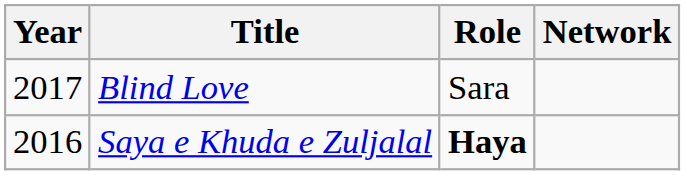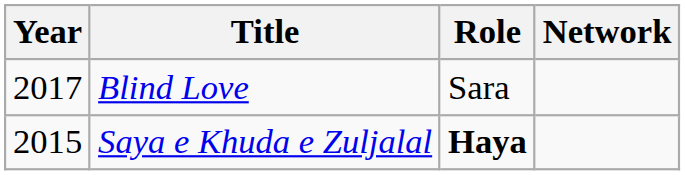Saya e Khuda e Zuljalal | Year: 2016 -> 2015
